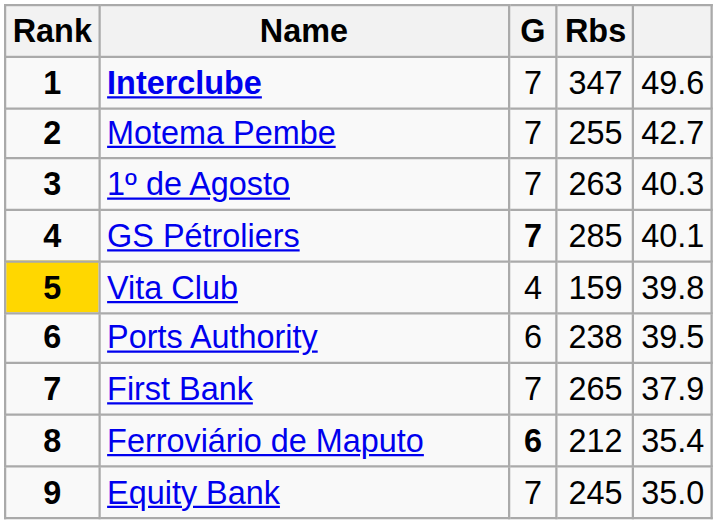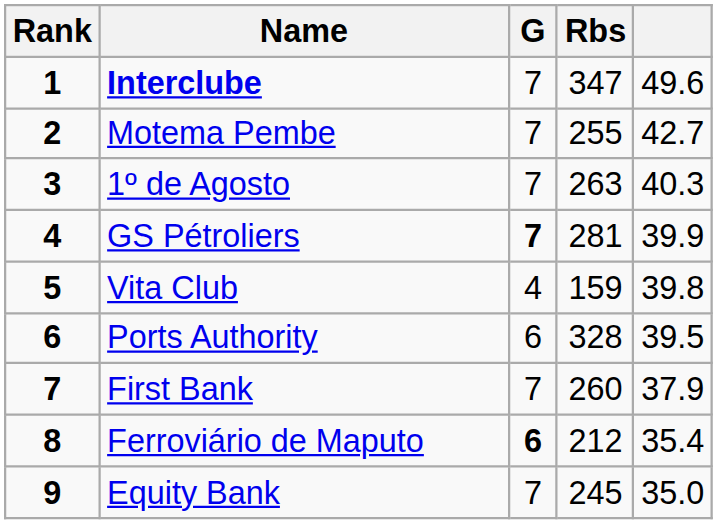GS Pétroliers | Rbs: 285 -> 281
GS Pétroliers | column 5: 40.1 -> 39.9
Vita Club | Rank: gold background -> no background
Ports Authority | Rbs: 238 -> 328
First Bank | Rbs: 265 -> 260
